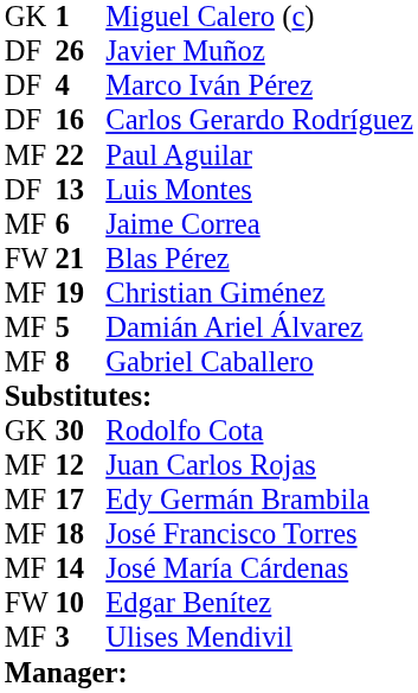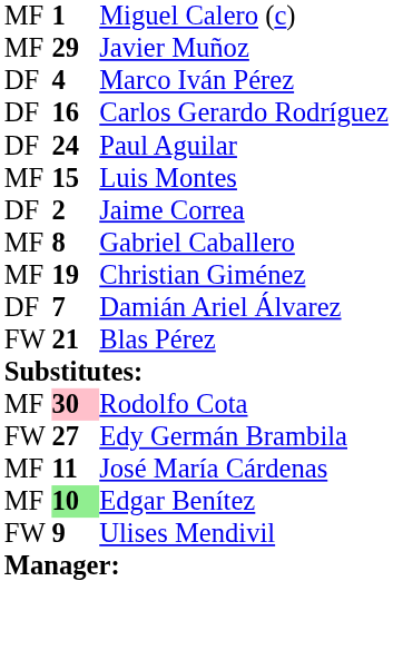Miguel Calero (c) | column 1: GK -> MF
Javier Muñoz | column 1: DF -> MF
Javier Muñoz | column 2: 26 -> 29
Paul Aguilar | column 1: MF -> DF
Paul Aguilar | column 2: 22 -> 24
Luis Montes | column 1: DF -> MF
Luis Montes | column 2: 13 -> 15
Jaime Correa | column 1: MF -> DF
Jaime Correa | column 2: 6 -> 2
rows swapped: Gabriel Caballero <-> Blas Pérez
Damián Ariel Álvarez | column 1: MF -> DF
Damián Ariel Álvarez | column 2: 5 -> 7
Rodolfo Cota | column 1: GK -> MF
Rodolfo Cota | column 2: no background -> pink background
- row: MF | 12 | Juan Carlos Rojas
Edy Germán Brambila | column 1: MF -> FW
Edy Germán Brambila | column 2: 17 -> 27
- row: MF | 18 | José Francisco Torres
José María Cárdenas | column 2: 14 -> 11
Edgar Benítez | column 1: FW -> MF
Edgar Benítez | column 2: no background -> lightgreen background
Ulises Mendivil | column 1: MF -> FW
Ulises Mendivil | column 2: 3 -> 9
